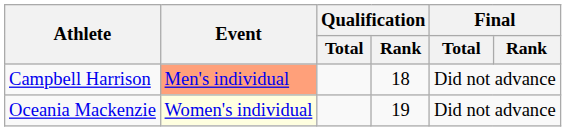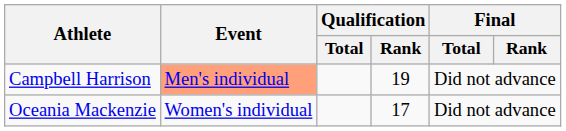Campbell Harrison | Qualification / Rank: 18 -> 19
Oceania Mackenzie | Event: lightyellow background -> no background
Oceania Mackenzie | Qualification / Rank: 19 -> 17
